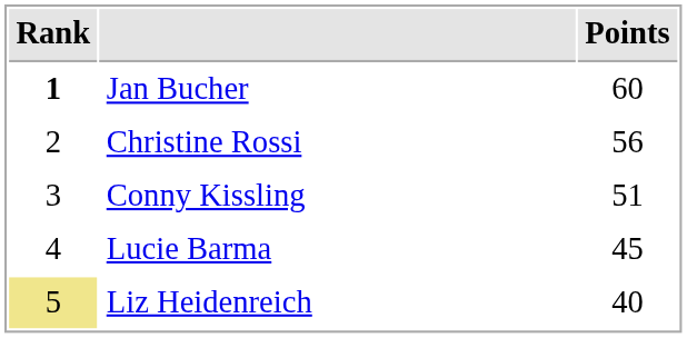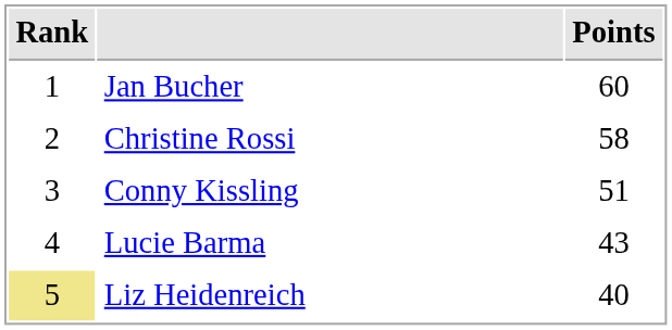Jan Bucher | Rank: bold -> normal
Christine Rossi | Points: 56 -> 58
Lucie Barma | Points: 45 -> 43
